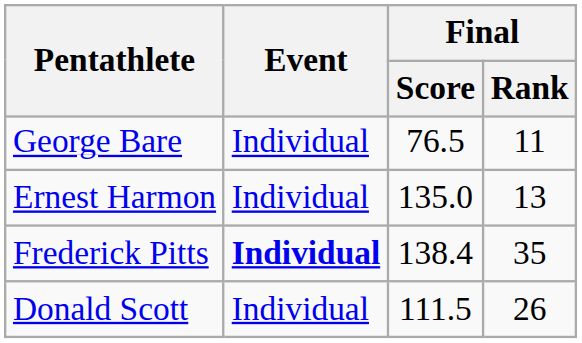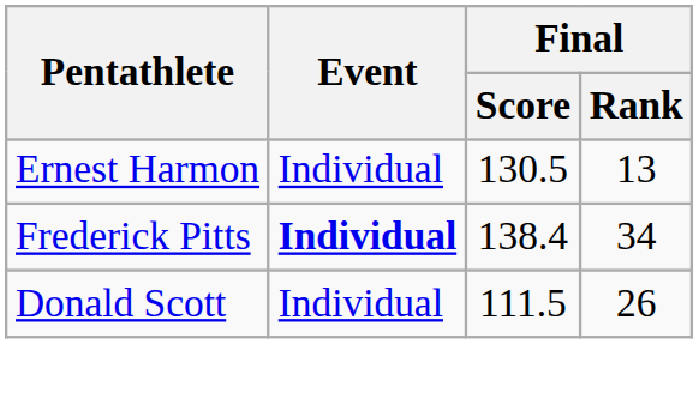- row: George Bare | Individual | 76.5 | 11
Ernest Harmon | Final / Score: 135.0 -> 130.5
Frederick Pitts | Final / Rank: 35 -> 34
